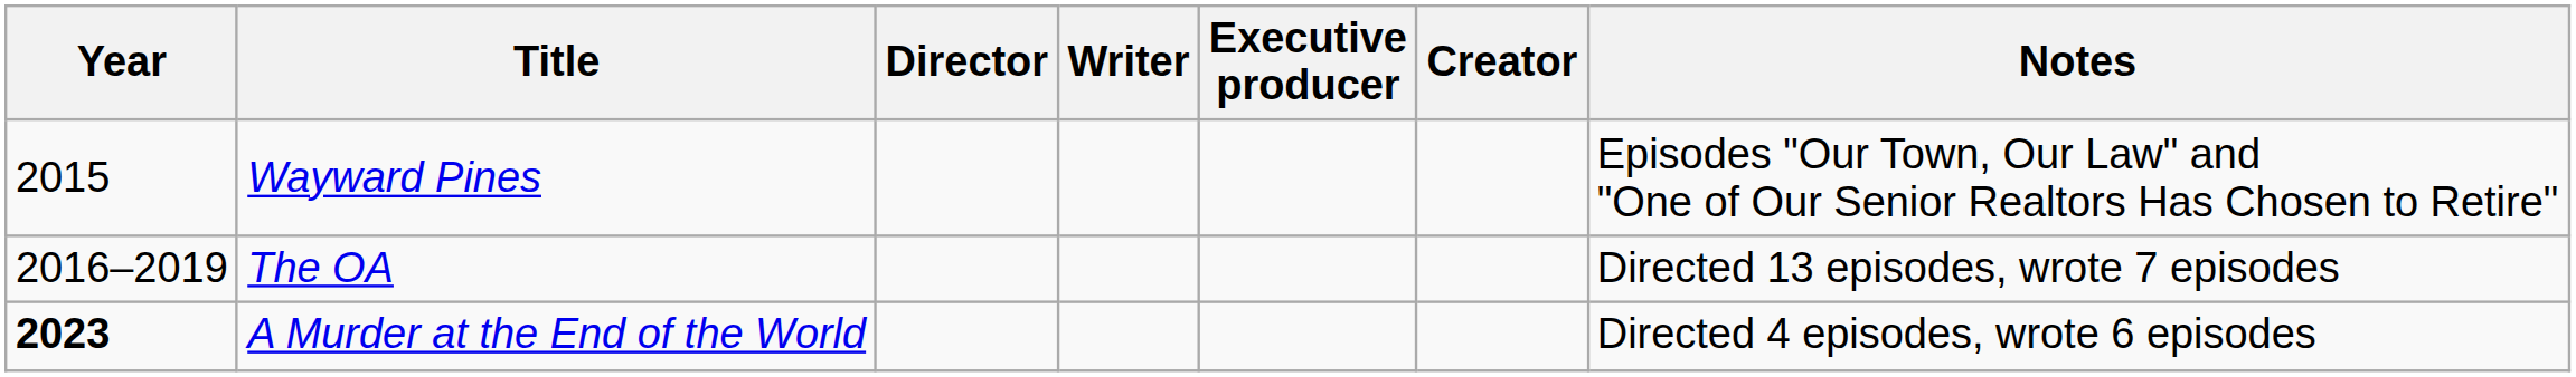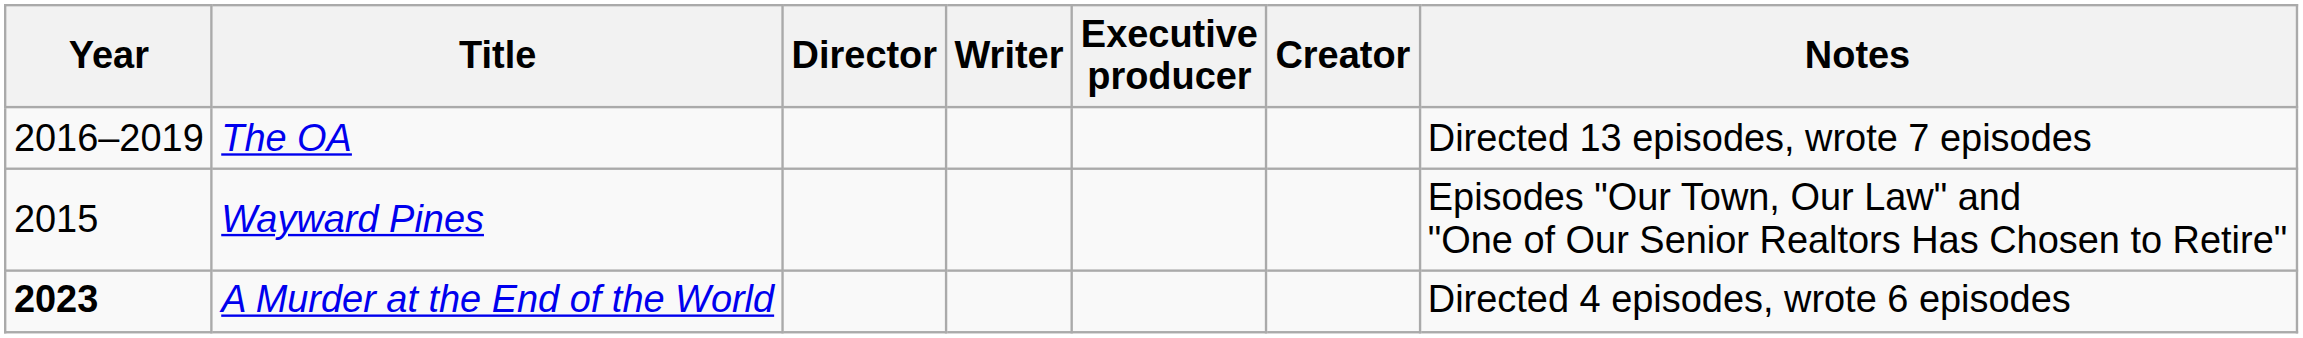rows swapped: Wayward Pines <-> The OA
